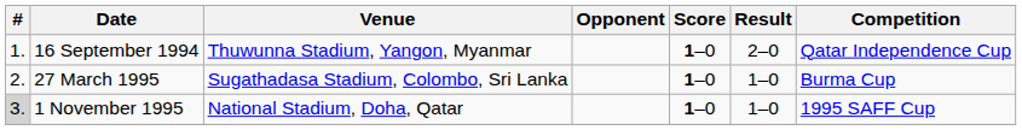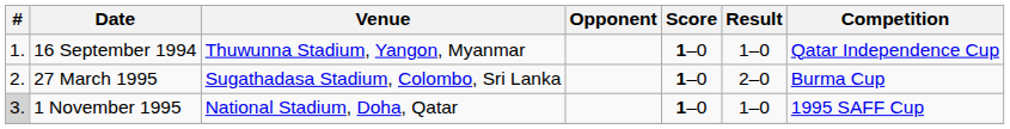16 September 1994 | Result: 2–0 -> 1–0
27 March 1995 | Result: 1–0 -> 2–0
